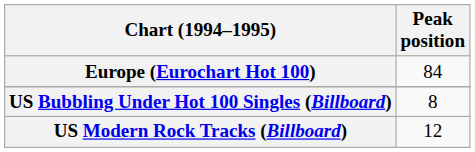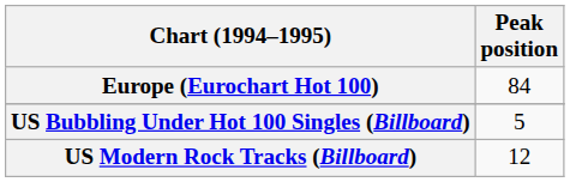US Bubbling Under Hot 100 Singles (Billboard) | Peak position: 8 -> 5
